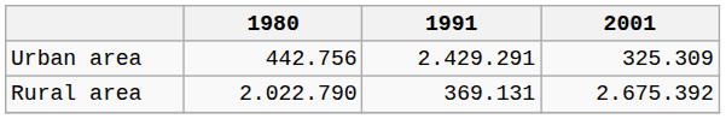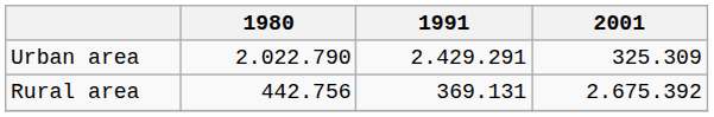Urban area | 1980: 442.756 -> 2.022.790
Rural area | 1980: 2.022.790 -> 442.756
